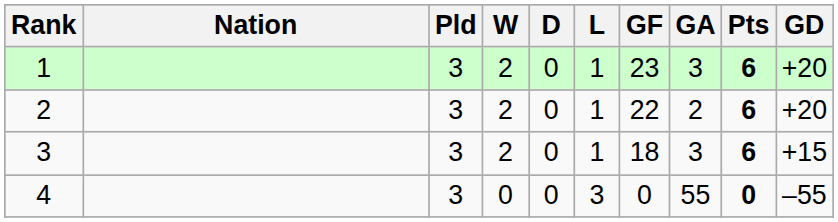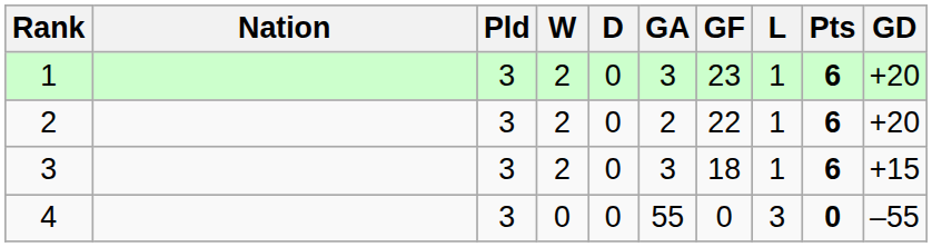columns swapped: L <-> GA
